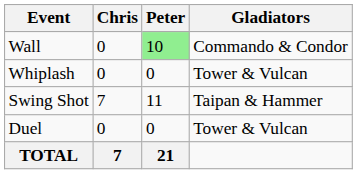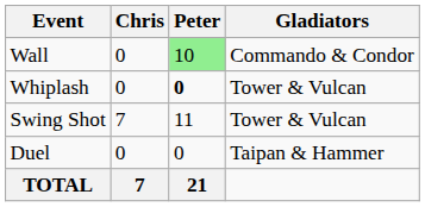Whiplash | Peter: normal -> bold
Swing Shot | Gladiators: Taipan & Hammer -> Tower & Vulcan
Duel | Gladiators: Tower & Vulcan -> Taipan & Hammer
